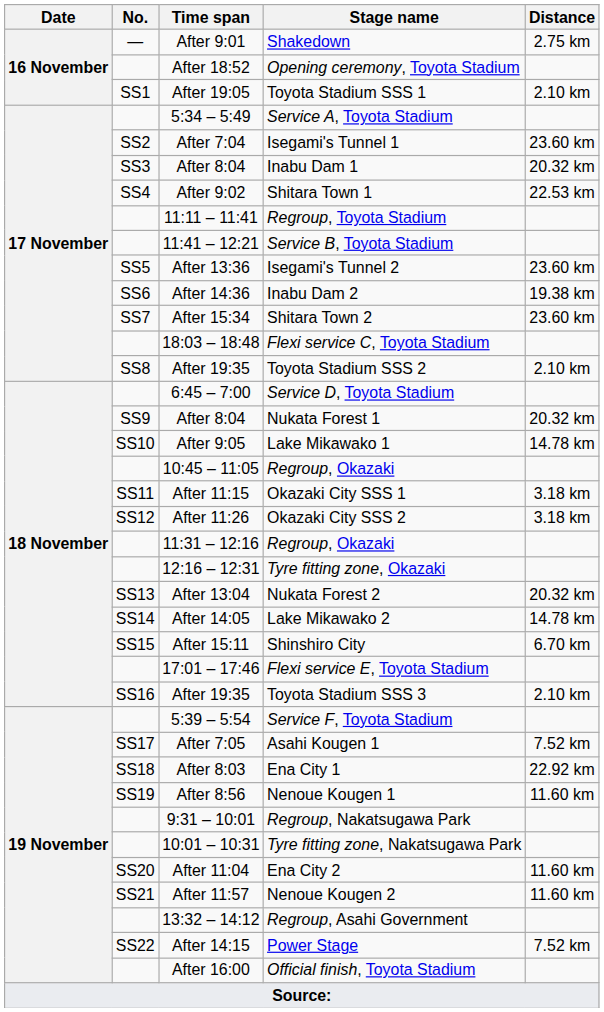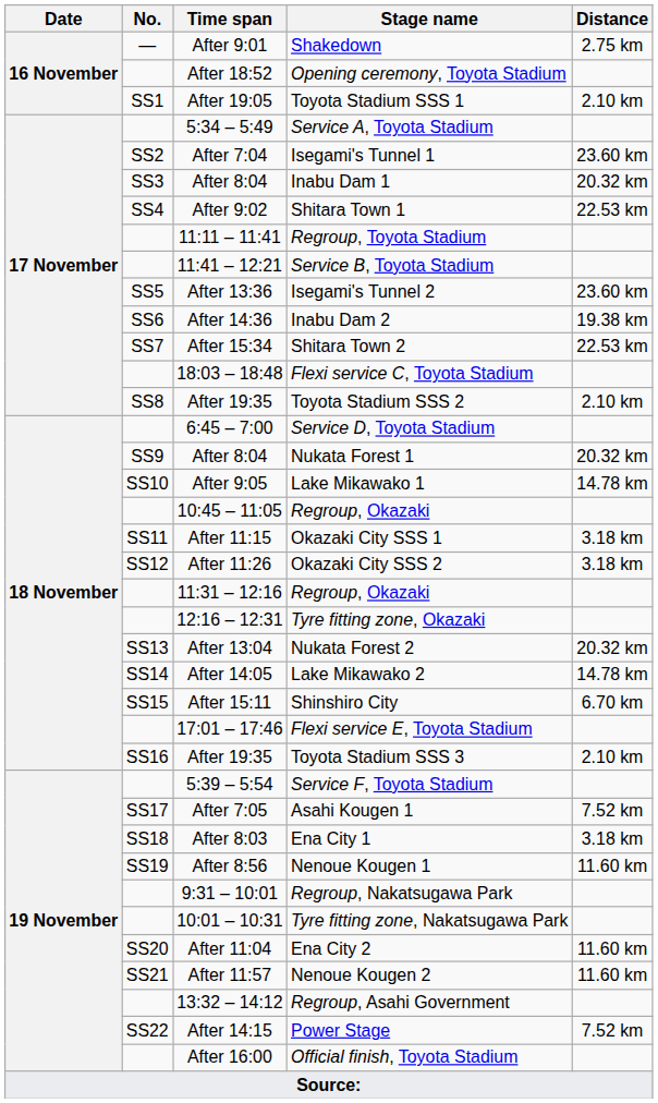Shitara Town 2 | Distance: 23.60 km -> 22.53 km
Ena City 1 | Distance: 22.92 km -> 3.18 km
